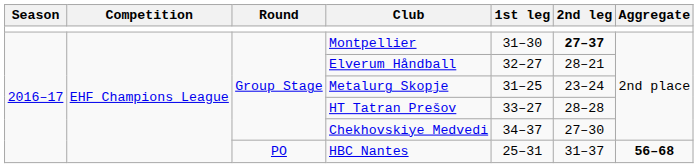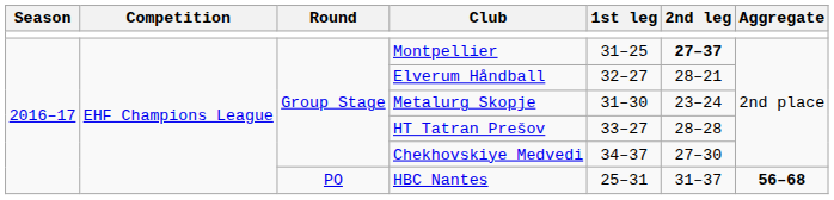Montpellier | 1st leg: 31–30 -> 31–25
Metalurg Skopje | 1st leg: 31–25 -> 31–30
